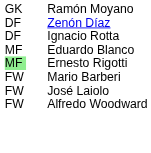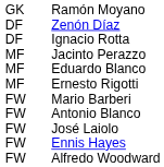+ row: MF | Jacinto Perazzo
Ernesto Rigotti | column 1: lightgreen background -> no background
+ row: FW | Antonio Blanco
+ row: FW | Ennis Hayes
